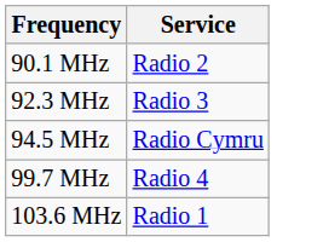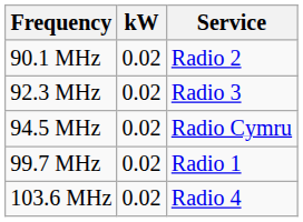+ column: kW | 0.02 | 0.02 | 0.02 | 0.02 | 0.02
99.7 MHz | Service: Radio 4 -> Radio 1
103.6 MHz | Service: Radio 1 -> Radio 4
